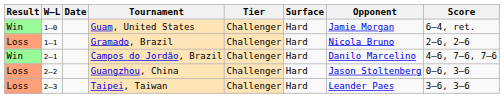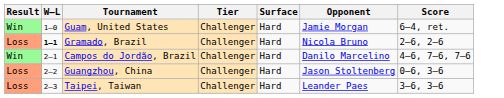- column: Date
Gramado, Brazil | W–L: normal -> bold
